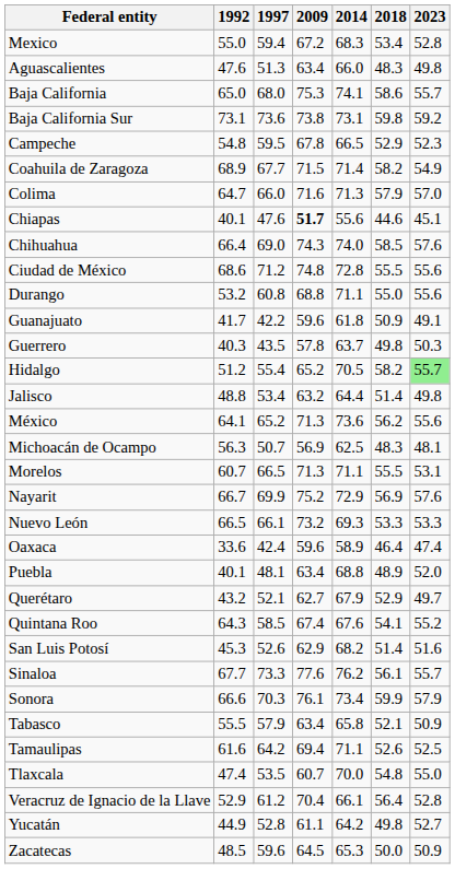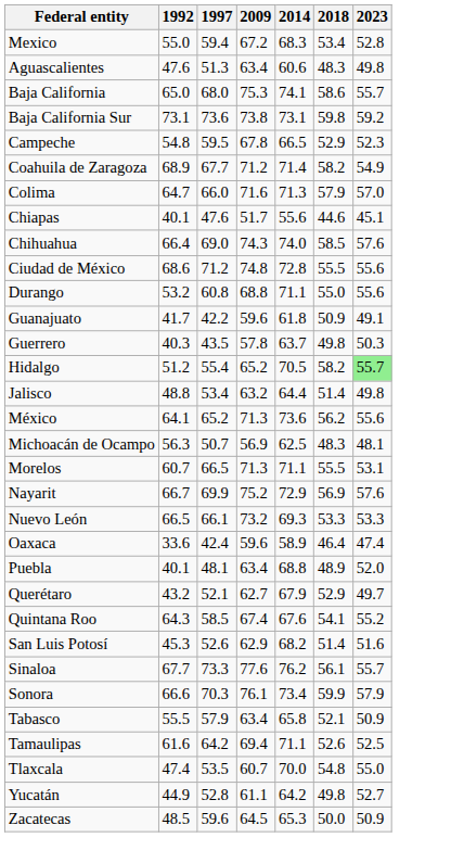Aguascalientes | 2014: 66.0 -> 60.6
Coahuila de Zaragoza | 2009: 71.5 -> 71.2
Chiapas | 2009: bold -> normal
- row: Veracruz de Ignacio de la Llave | 52.9 | 61.2 | 70.4 | 66.1 | 56.4 | 52.8
